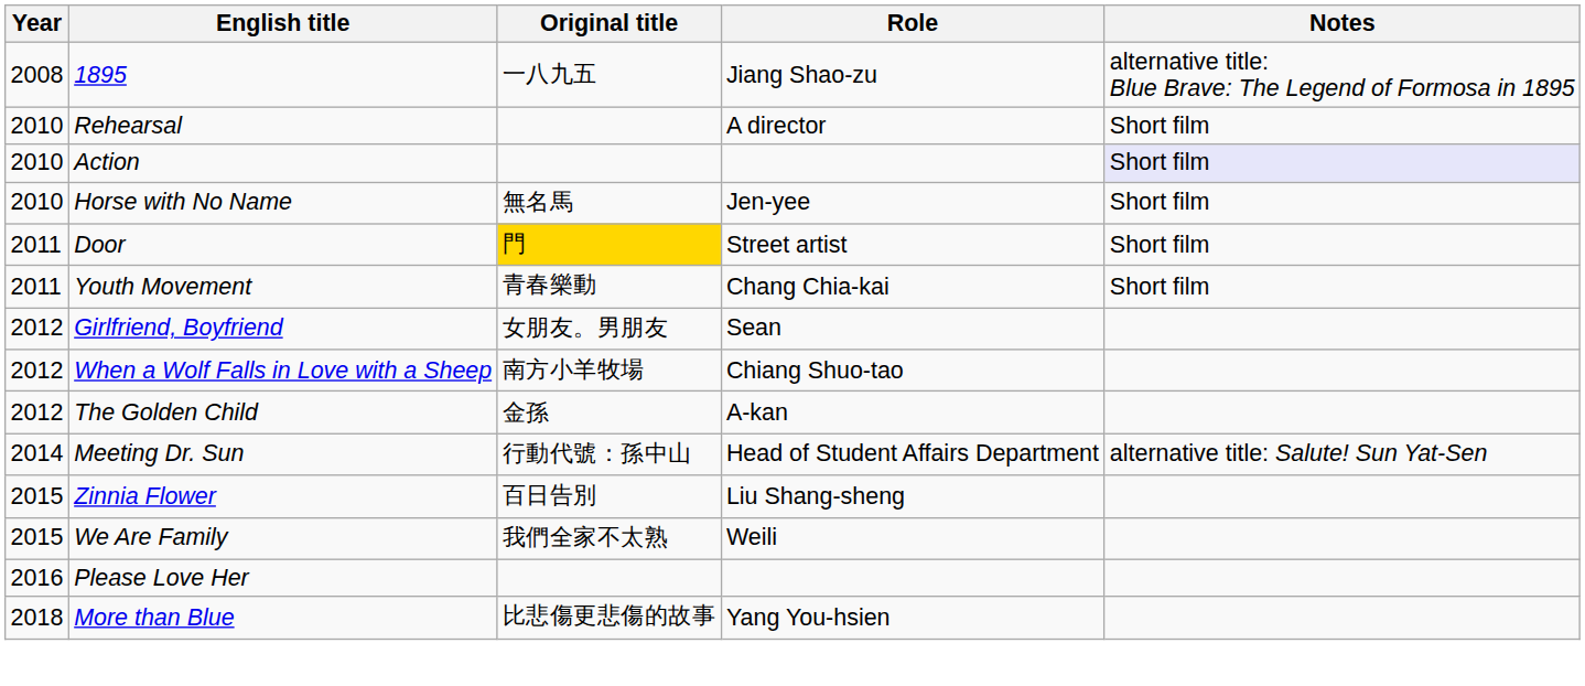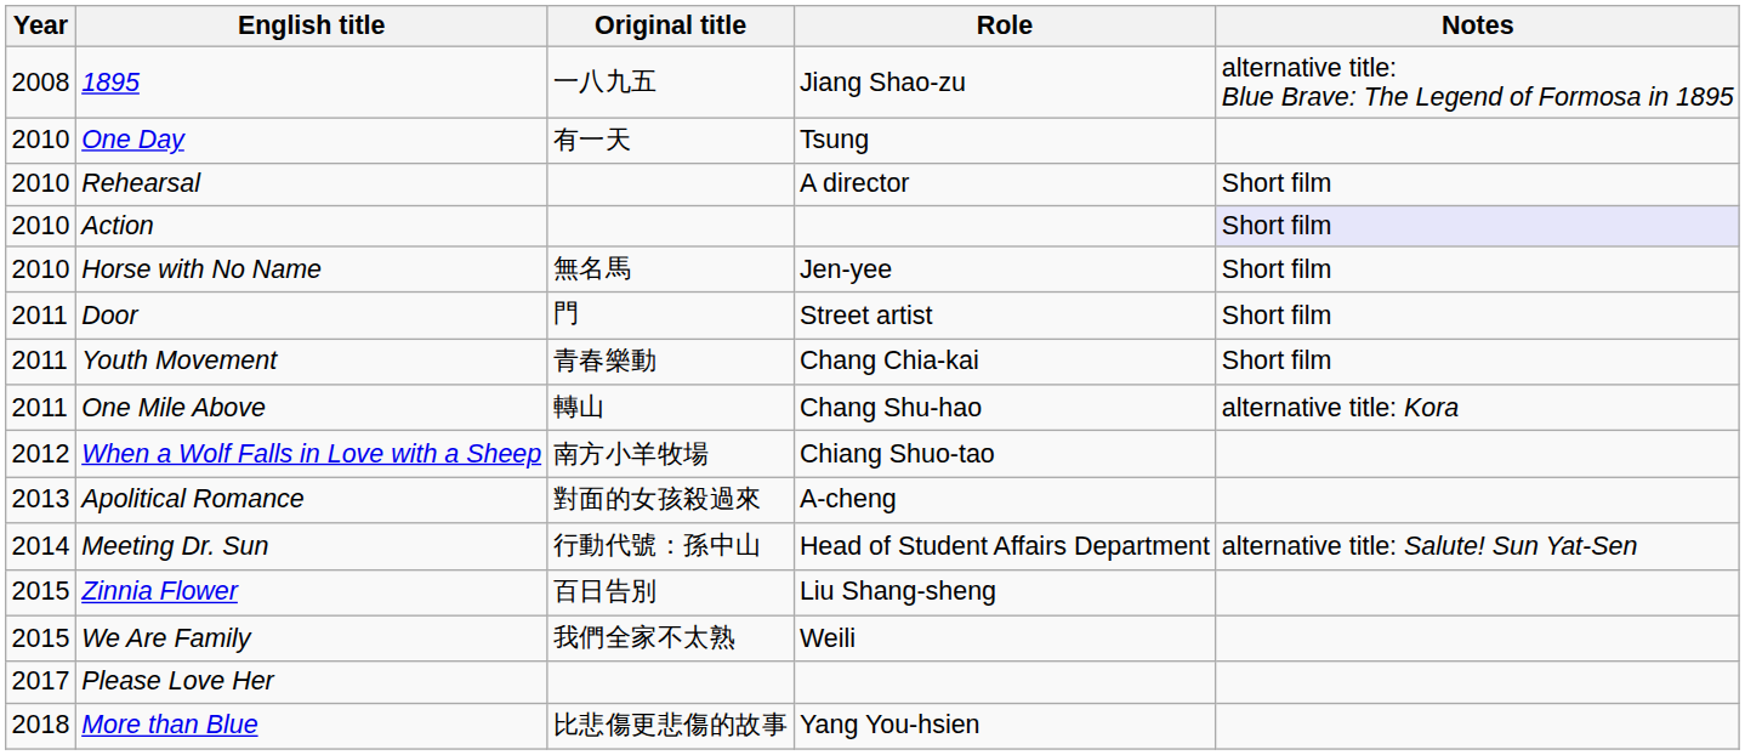+ row: 2010 | One Day | 有一天 | Tsung
Door | Original title: gold background -> no background
+ row: 2011 | One Mile Above | 轉山 | Chang Shu-hao | alternative title: Kora
- row: 2012 | Girlfriend, Boyfriend | 女朋友。男朋友 | Sean
- row: 2012 | The Golden Child | 金孫 | A-kan
+ row: 2013 | Apolitical Romance | 對面的女孩殺過來 | A-cheng
Please Love Her | Year: 2016 -> 2017
